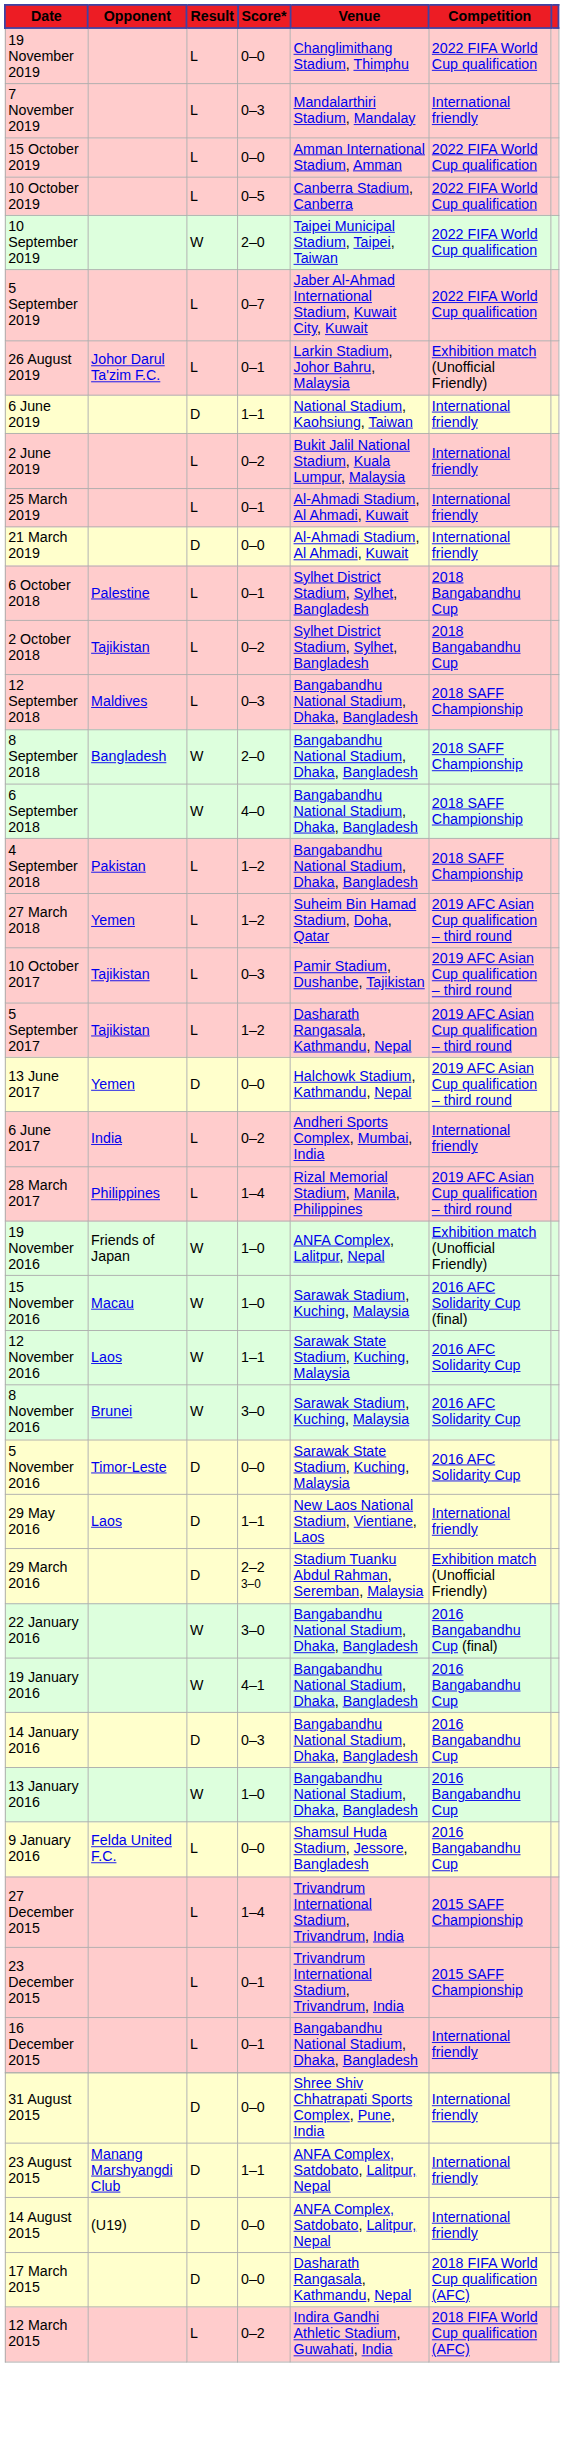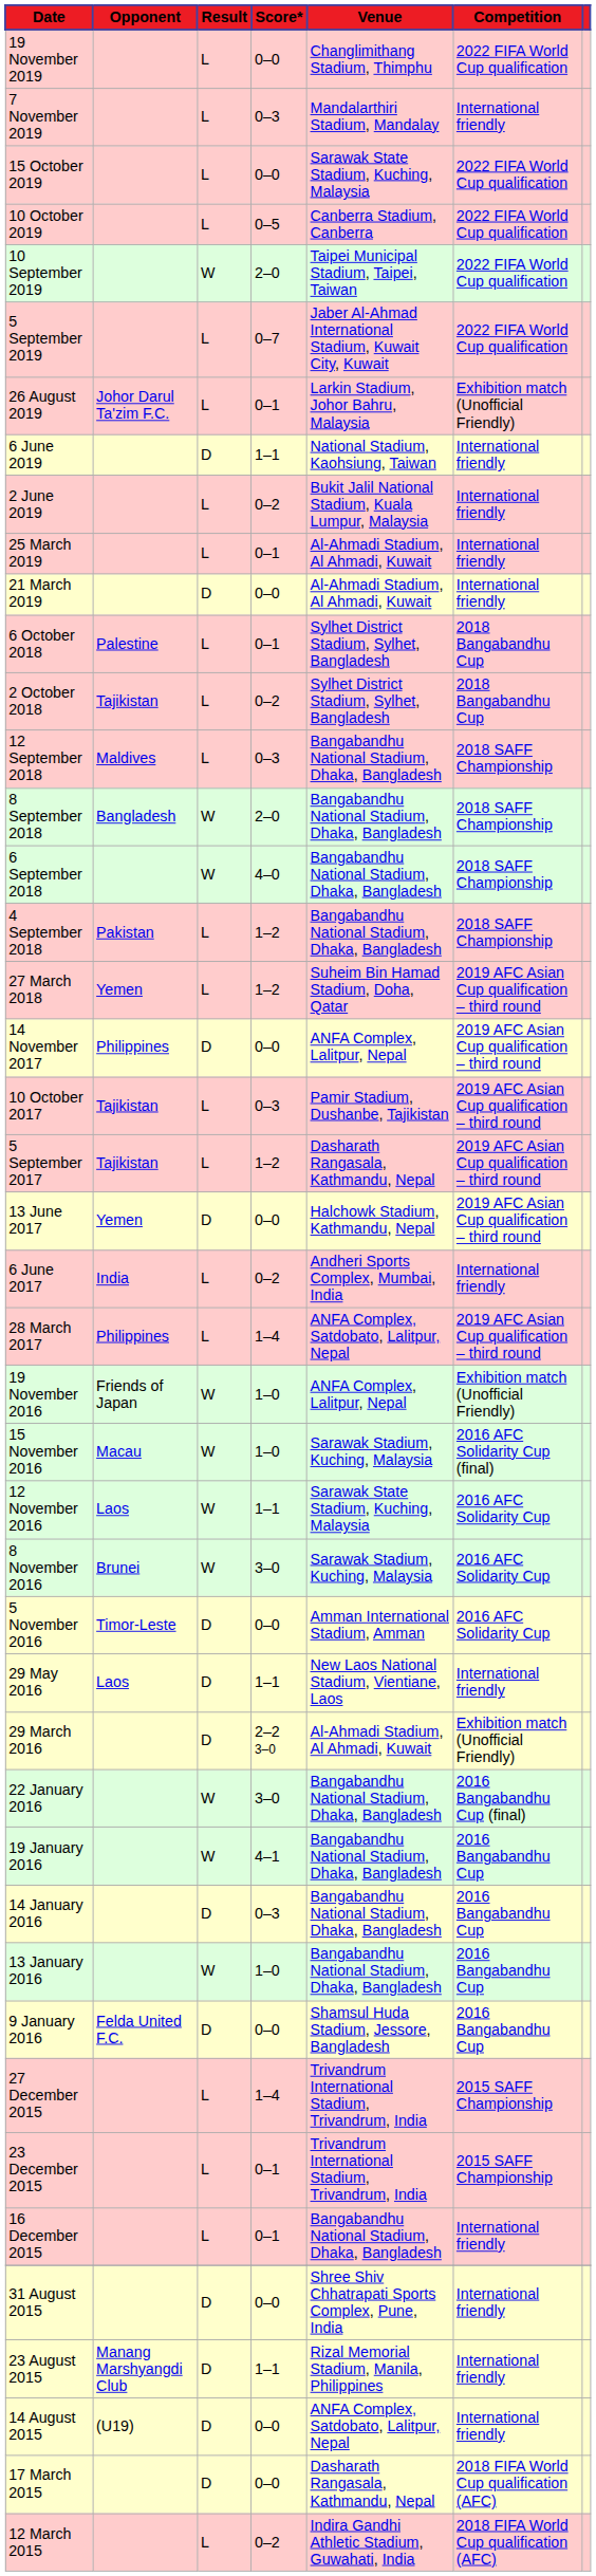15 October 2019 | Venue: Amman International Stadium, Amman -> Sarawak State Stadium, Kuching, Malaysia
+ row: 14 November 2017 | Philippines | D | 0–0 | ANFA Complex, Lalitpur, Nepal | 2019 AFC Asian Cup qualification – third round
28 March 2017 | Venue: Rizal Memorial Stadium, Manila, Philippines -> ANFA Complex, Satdobato, Lalitpur, Nepal
5 November 2016 | Venue: Sarawak State Stadium, Kuching, Malaysia -> Amman International Stadium, Amman
29 March 2016 | Venue: Stadium Tuanku Abdul Rahman, Seremban, Malaysia -> Al-Ahmadi Stadium, Al Ahmadi, Kuwait
9 January 2016 | Result: L -> D
23 August 2015 | Venue: ANFA Complex, Satdobato, Lalitpur, Nepal -> Rizal Memorial Stadium, Manila, Philippines
